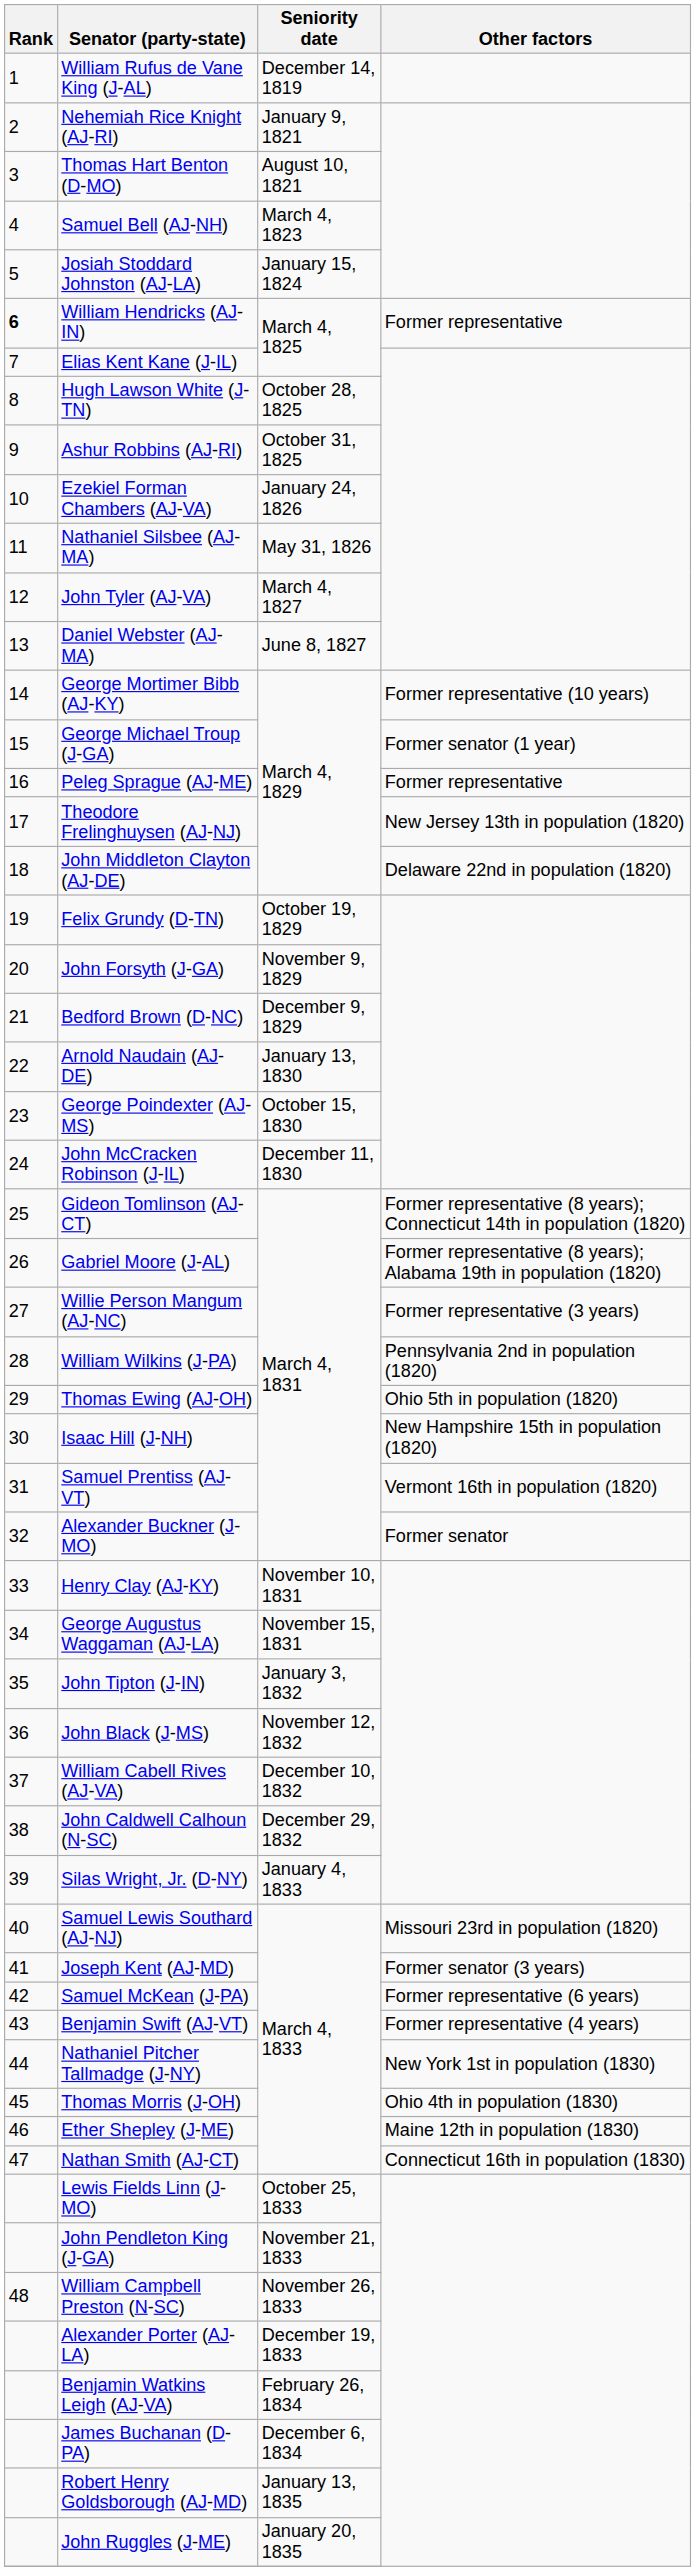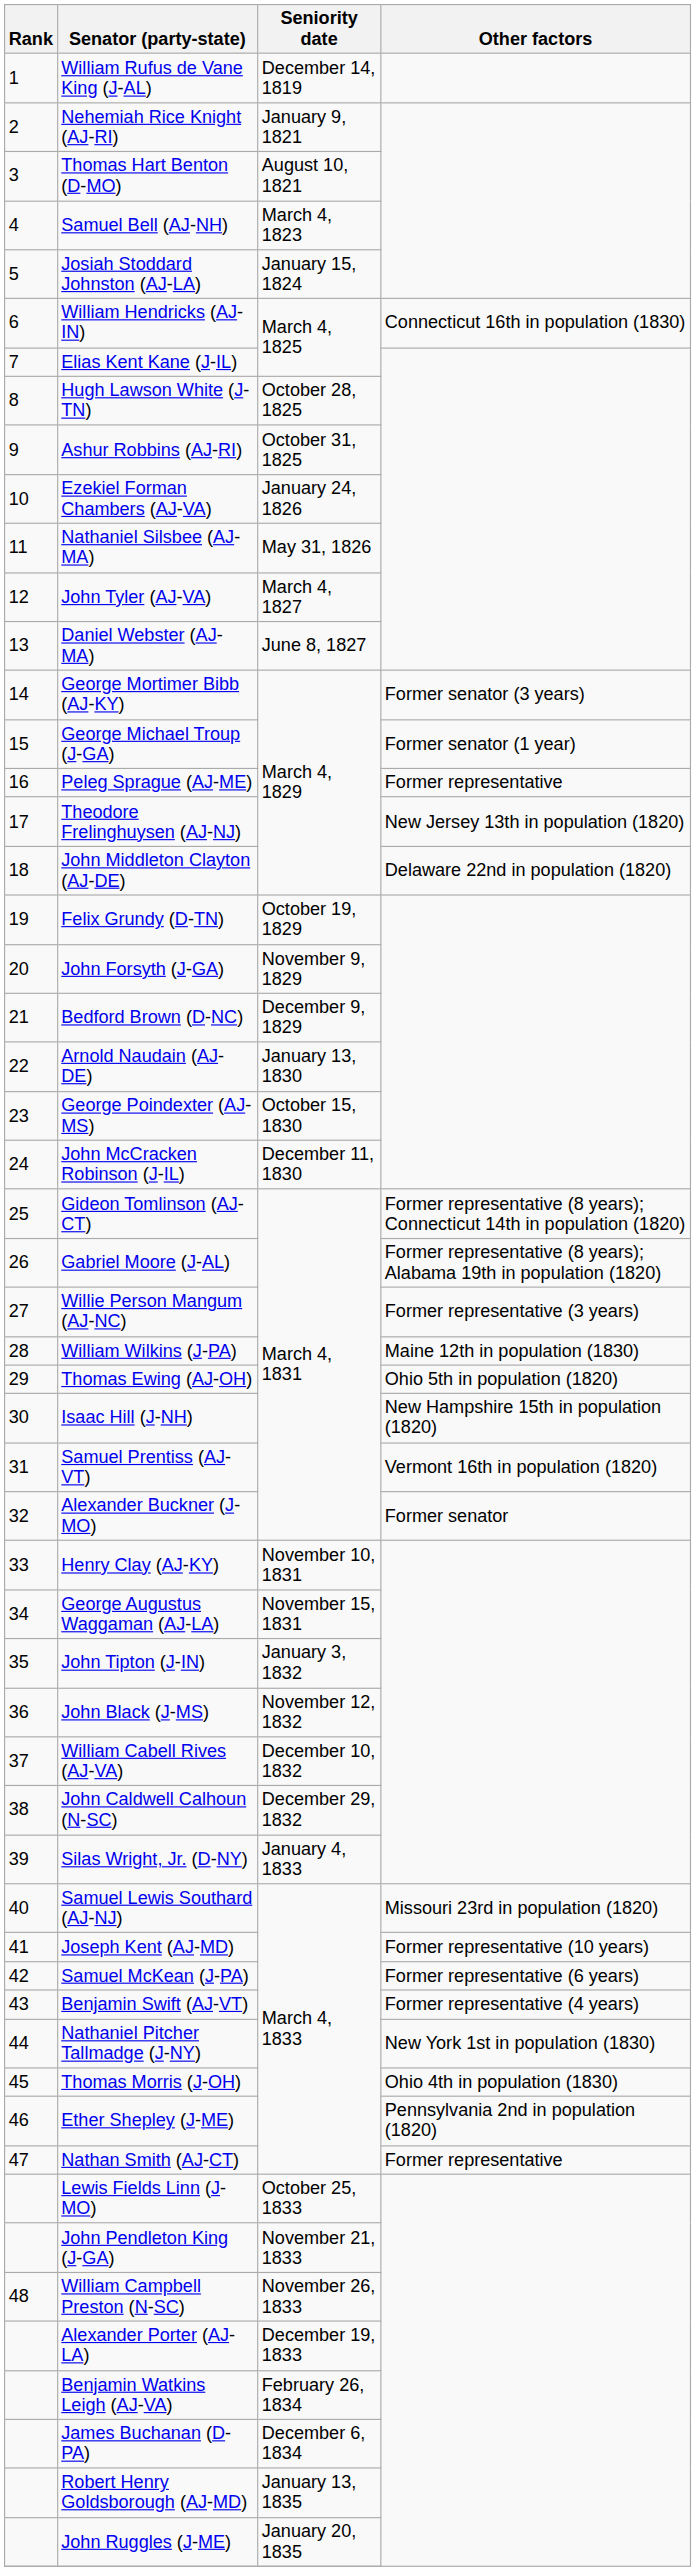William Hendricks (AJ-IN) | Rank: bold -> normal
William Hendricks (AJ-IN) | Other factors: Former representative -> Connecticut 16th in population (1830)
George Mortimer Bibb (AJ-KY) | Other factors: Former representative (10 years) -> Former senator (3 years)
William Wilkins (J-PA) | Other factors: Pennsylvania 2nd in population (1820) -> Maine 12th in population (1830)
Joseph Kent (AJ-MD) | Other factors: Former senator (3 years) -> Former representative (10 years)
Ether Shepley (J-ME) | Other factors: Maine 12th in population (1830) -> Pennsylvania 2nd in population (1820)
Nathan Smith (AJ-CT) | Other factors: Connecticut 16th in population (1830) -> Former representative
